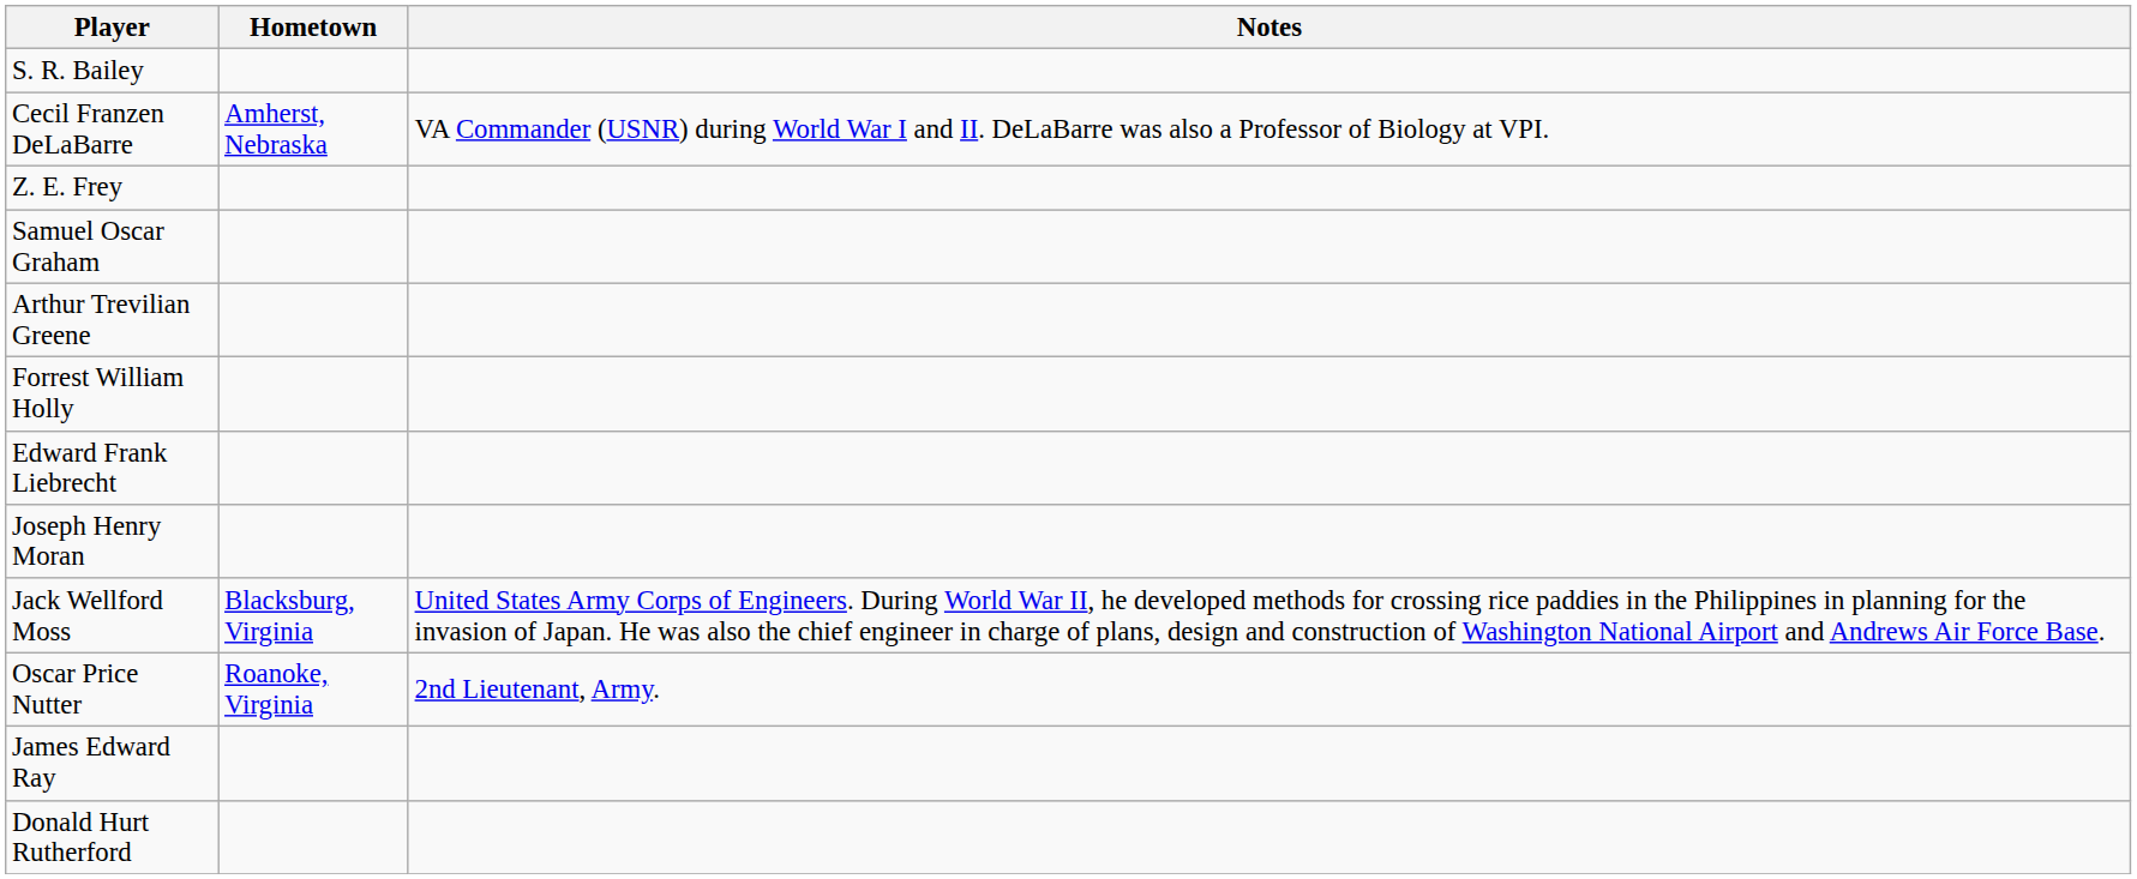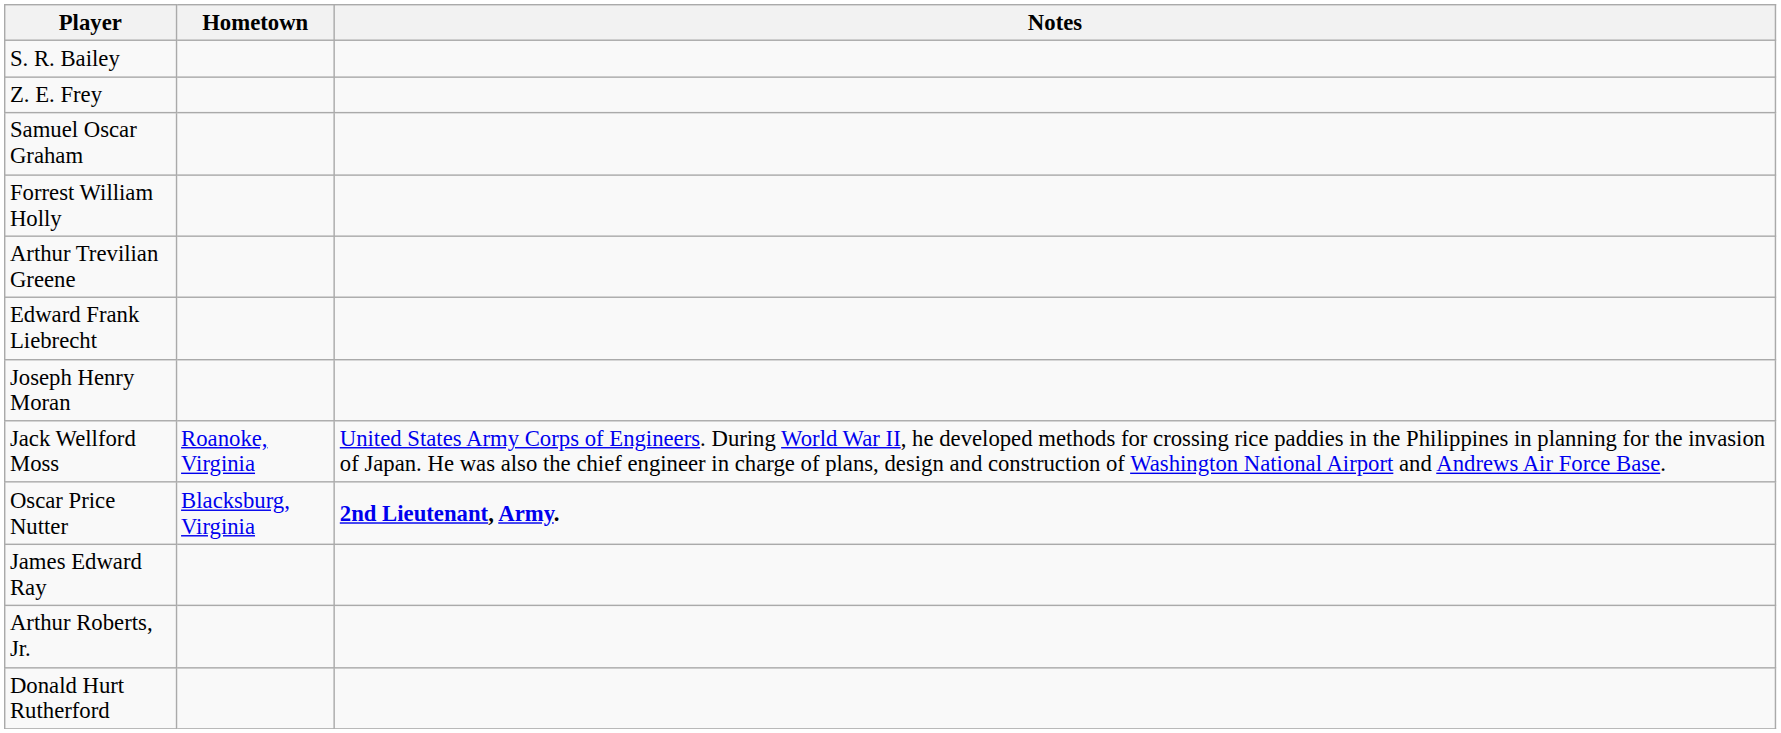- row: Cecil Franzen DeLaBarre | Amherst, Nebraska | VA Commander (USNR) during World War I and II. DeLaBarre was also a Professor of Biology at VPI.
rows swapped: Arthur Trevilian Greene <-> Forrest William Holly
Jack Wellford Moss | Hometown: Blacksburg, Virginia -> Roanoke, Virginia
Oscar Price Nutter | Hometown: Roanoke, Virginia -> Blacksburg, Virginia
Oscar Price Nutter | Notes: normal -> bold
+ row: Arthur Roberts, Jr.
